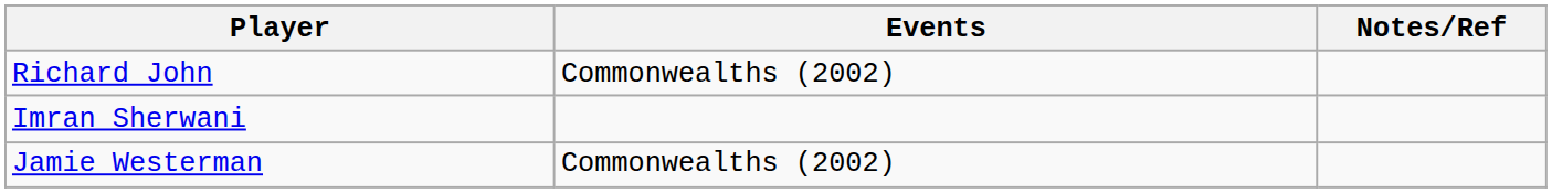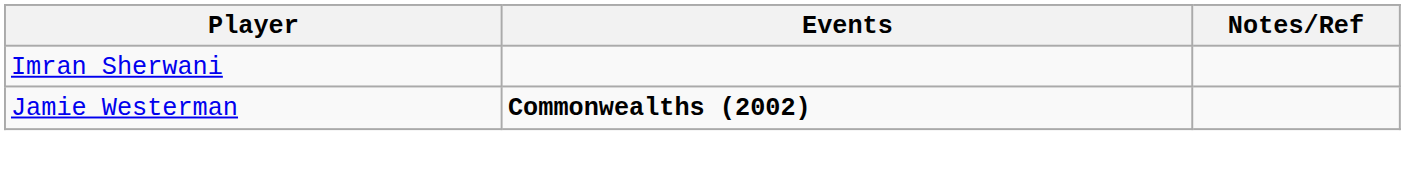- row: Richard John | Commonwealths (2002)
Jamie Westerman | Events: normal -> bold
